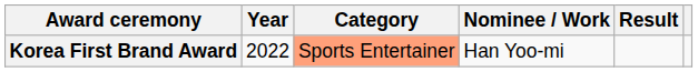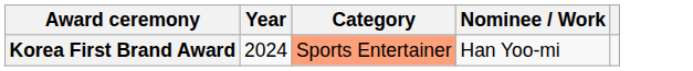- column: Result
Korea First Brand Award | Year: 2022 -> 2024
